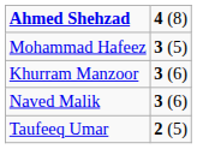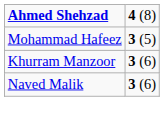- row: Taufeeq Umar | 2 (5)
